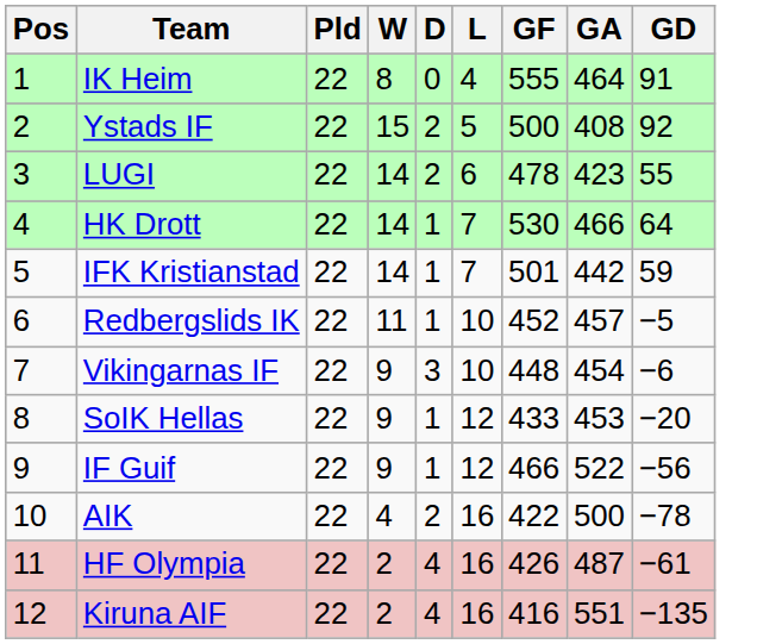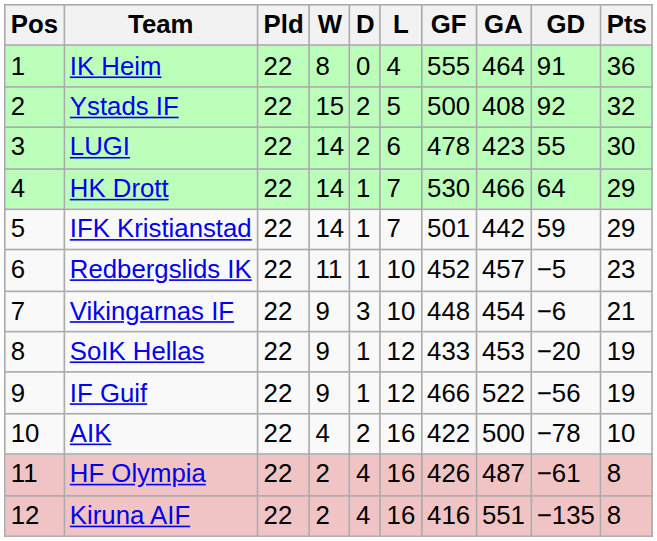+ column: Pts | 36 | 32 | 30 | 29 | 29 | 23 | 21 | 19 | 19 | 10 | 8 | 8
